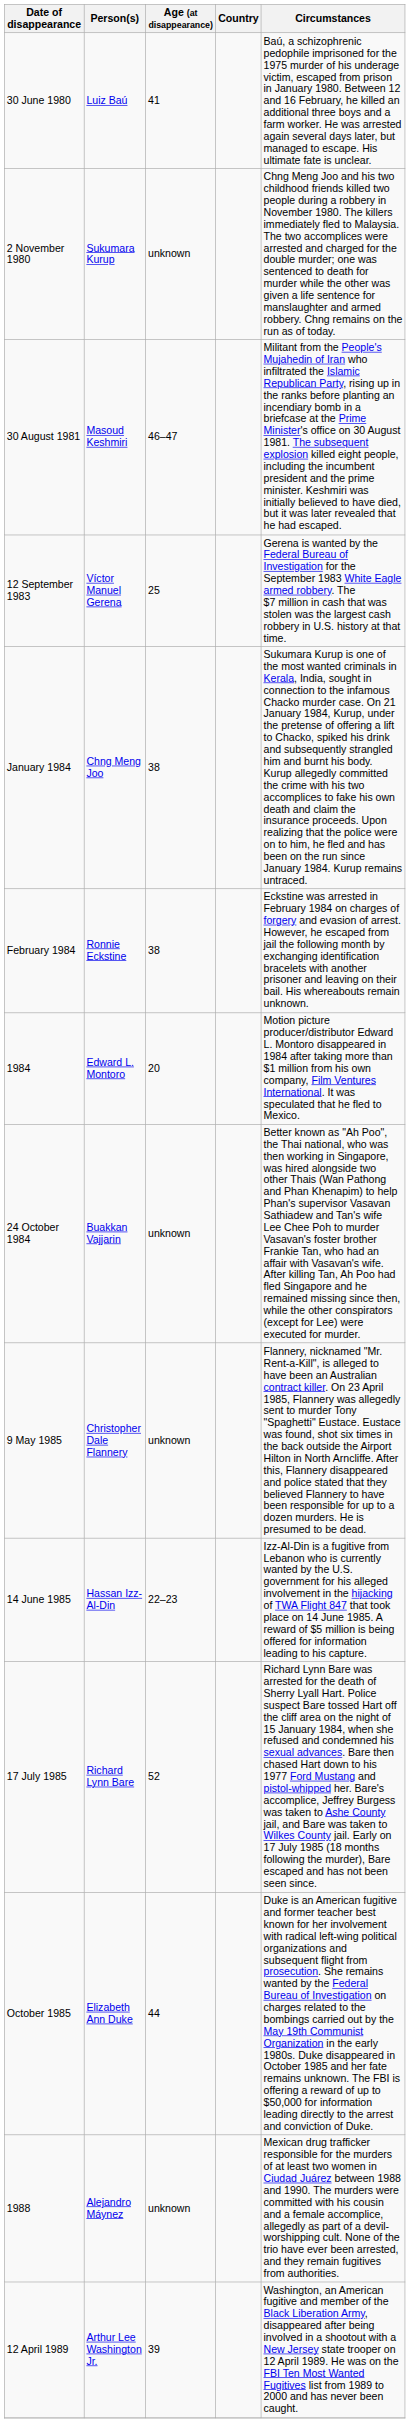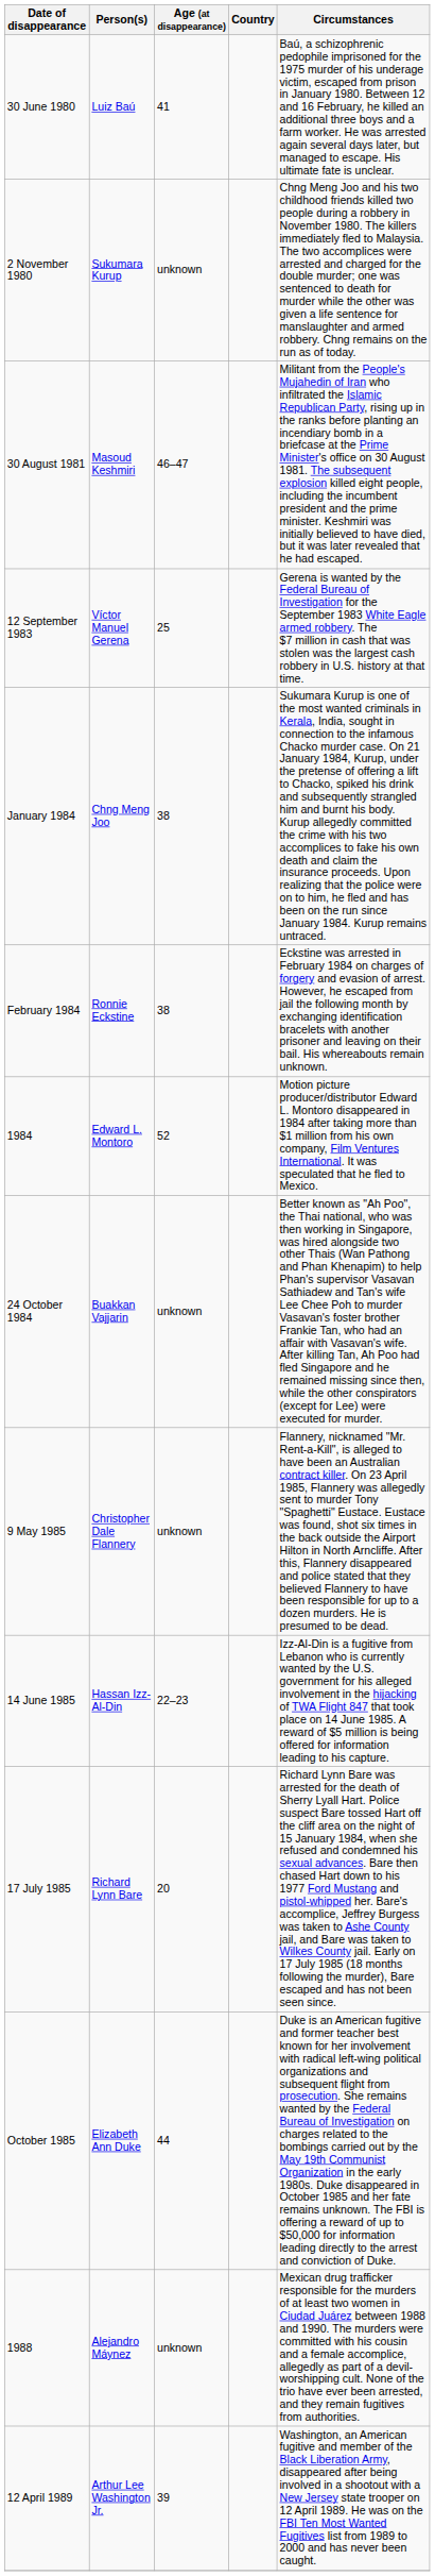1984 | Age (at disappearance): 20 -> 52
17 July 1985 | Age (at disappearance): 52 -> 20
